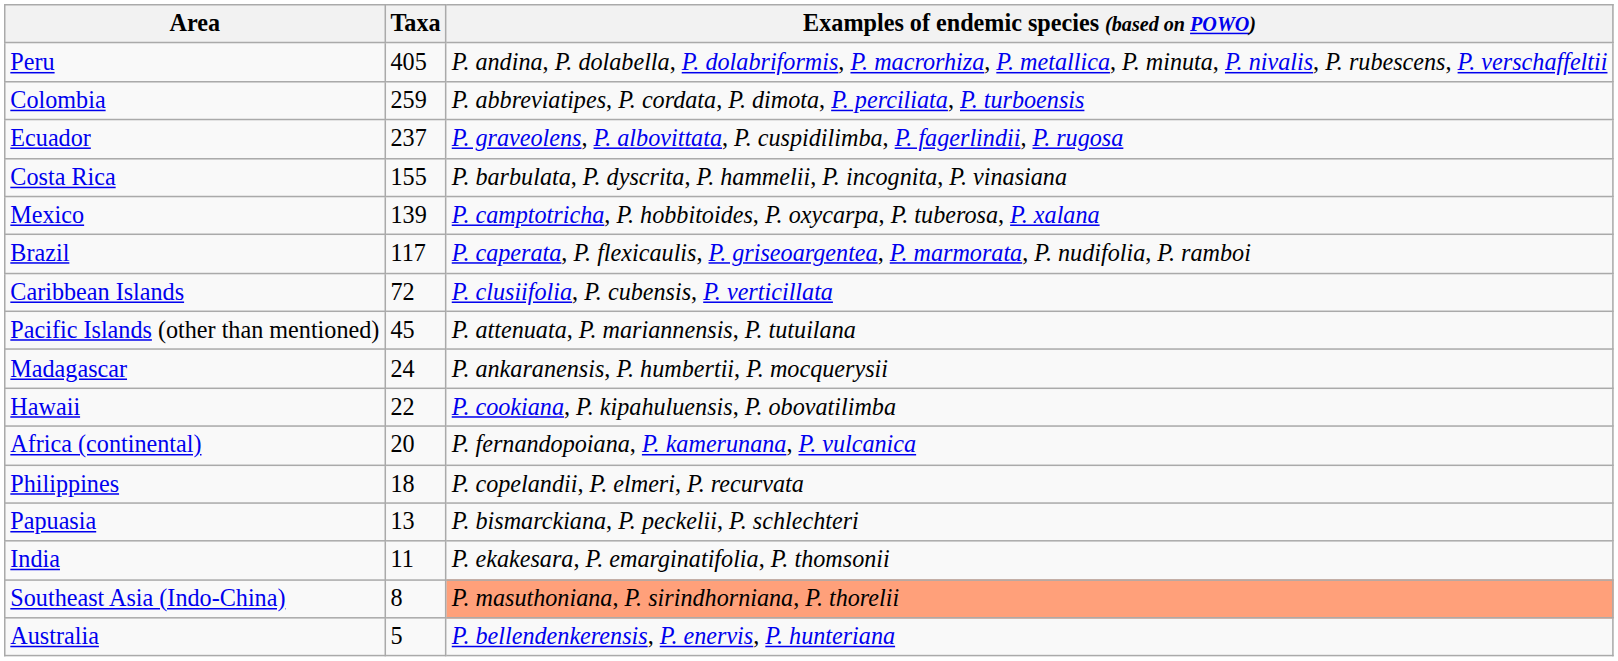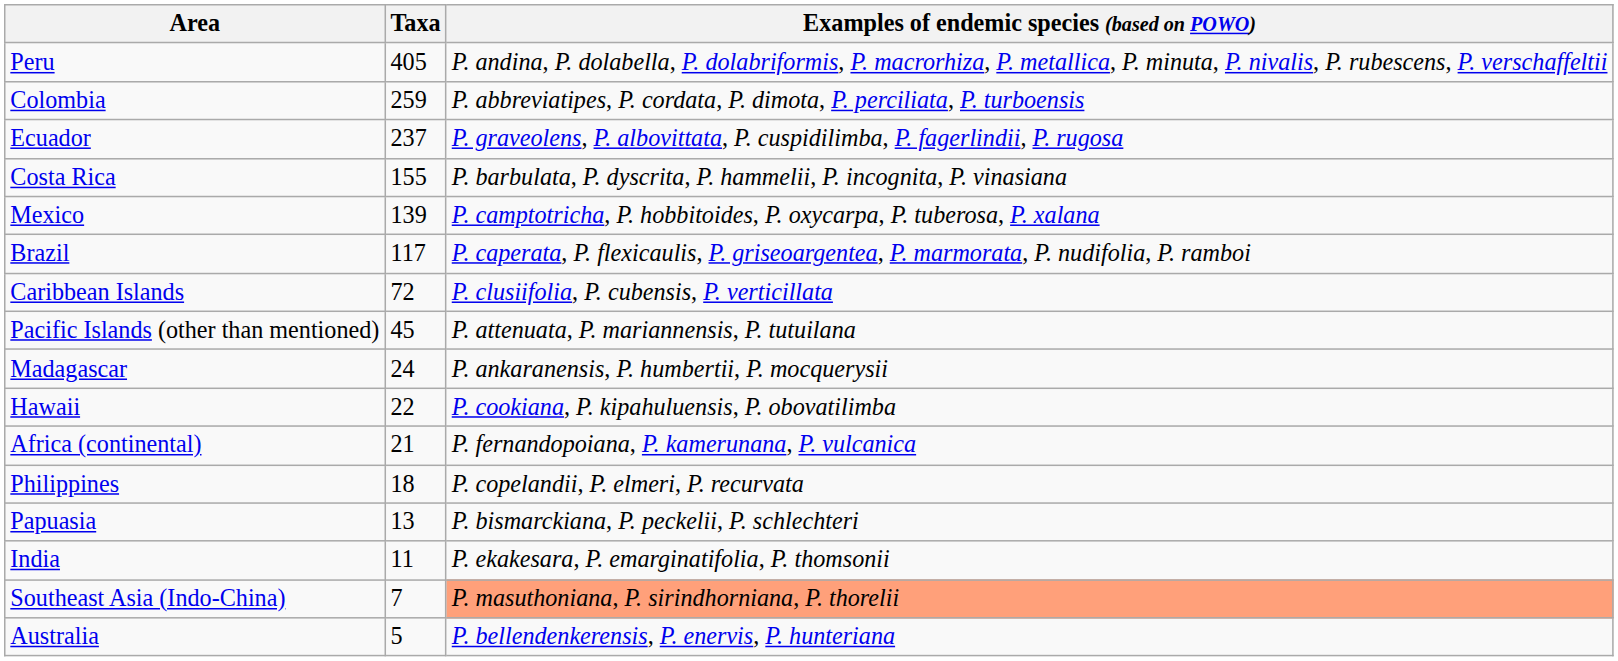Africa (continental) | Taxa: 20 -> 21
Southeast Asia (Indo-China) | Taxa: 8 -> 7
